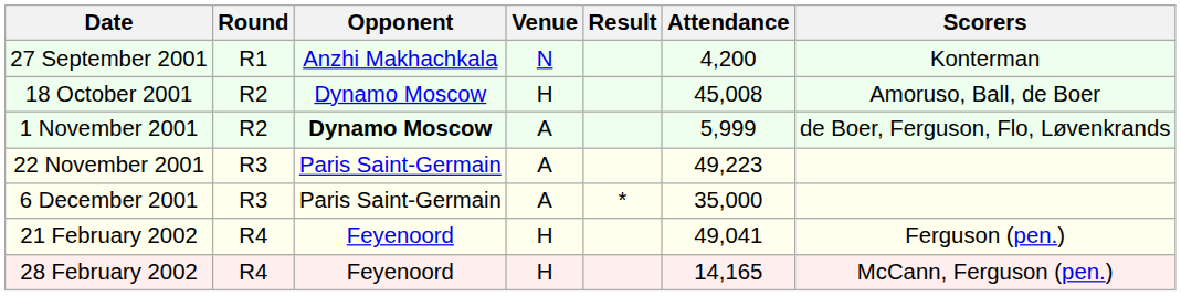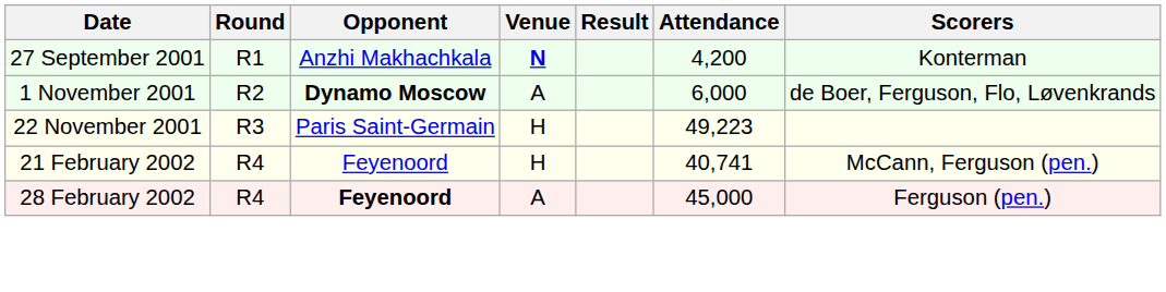27 September 2001 | Venue: normal -> bold
- row: 18 October 2001 | R2 | Dynamo Moscow | H | 45,008 | Amoruso, Ball, de Boer
1 November 2001 | Attendance: 5,999 -> 6,000
22 November 2001 | Venue: A -> H
- row: 6 December 2001 | R3 | Paris Saint-Germain | A | * | 35,000
21 February 2002 | Attendance: 49,041 -> 40,741
21 February 2002 | Scorers: Ferguson (pen.) -> McCann, Ferguson (pen.)
28 February 2002 | Opponent: normal -> bold
28 February 2002 | Venue: H -> A
28 February 2002 | Attendance: 14,165 -> 45,000
28 February 2002 | Scorers: McCann, Ferguson (pen.) -> Ferguson (pen.)
